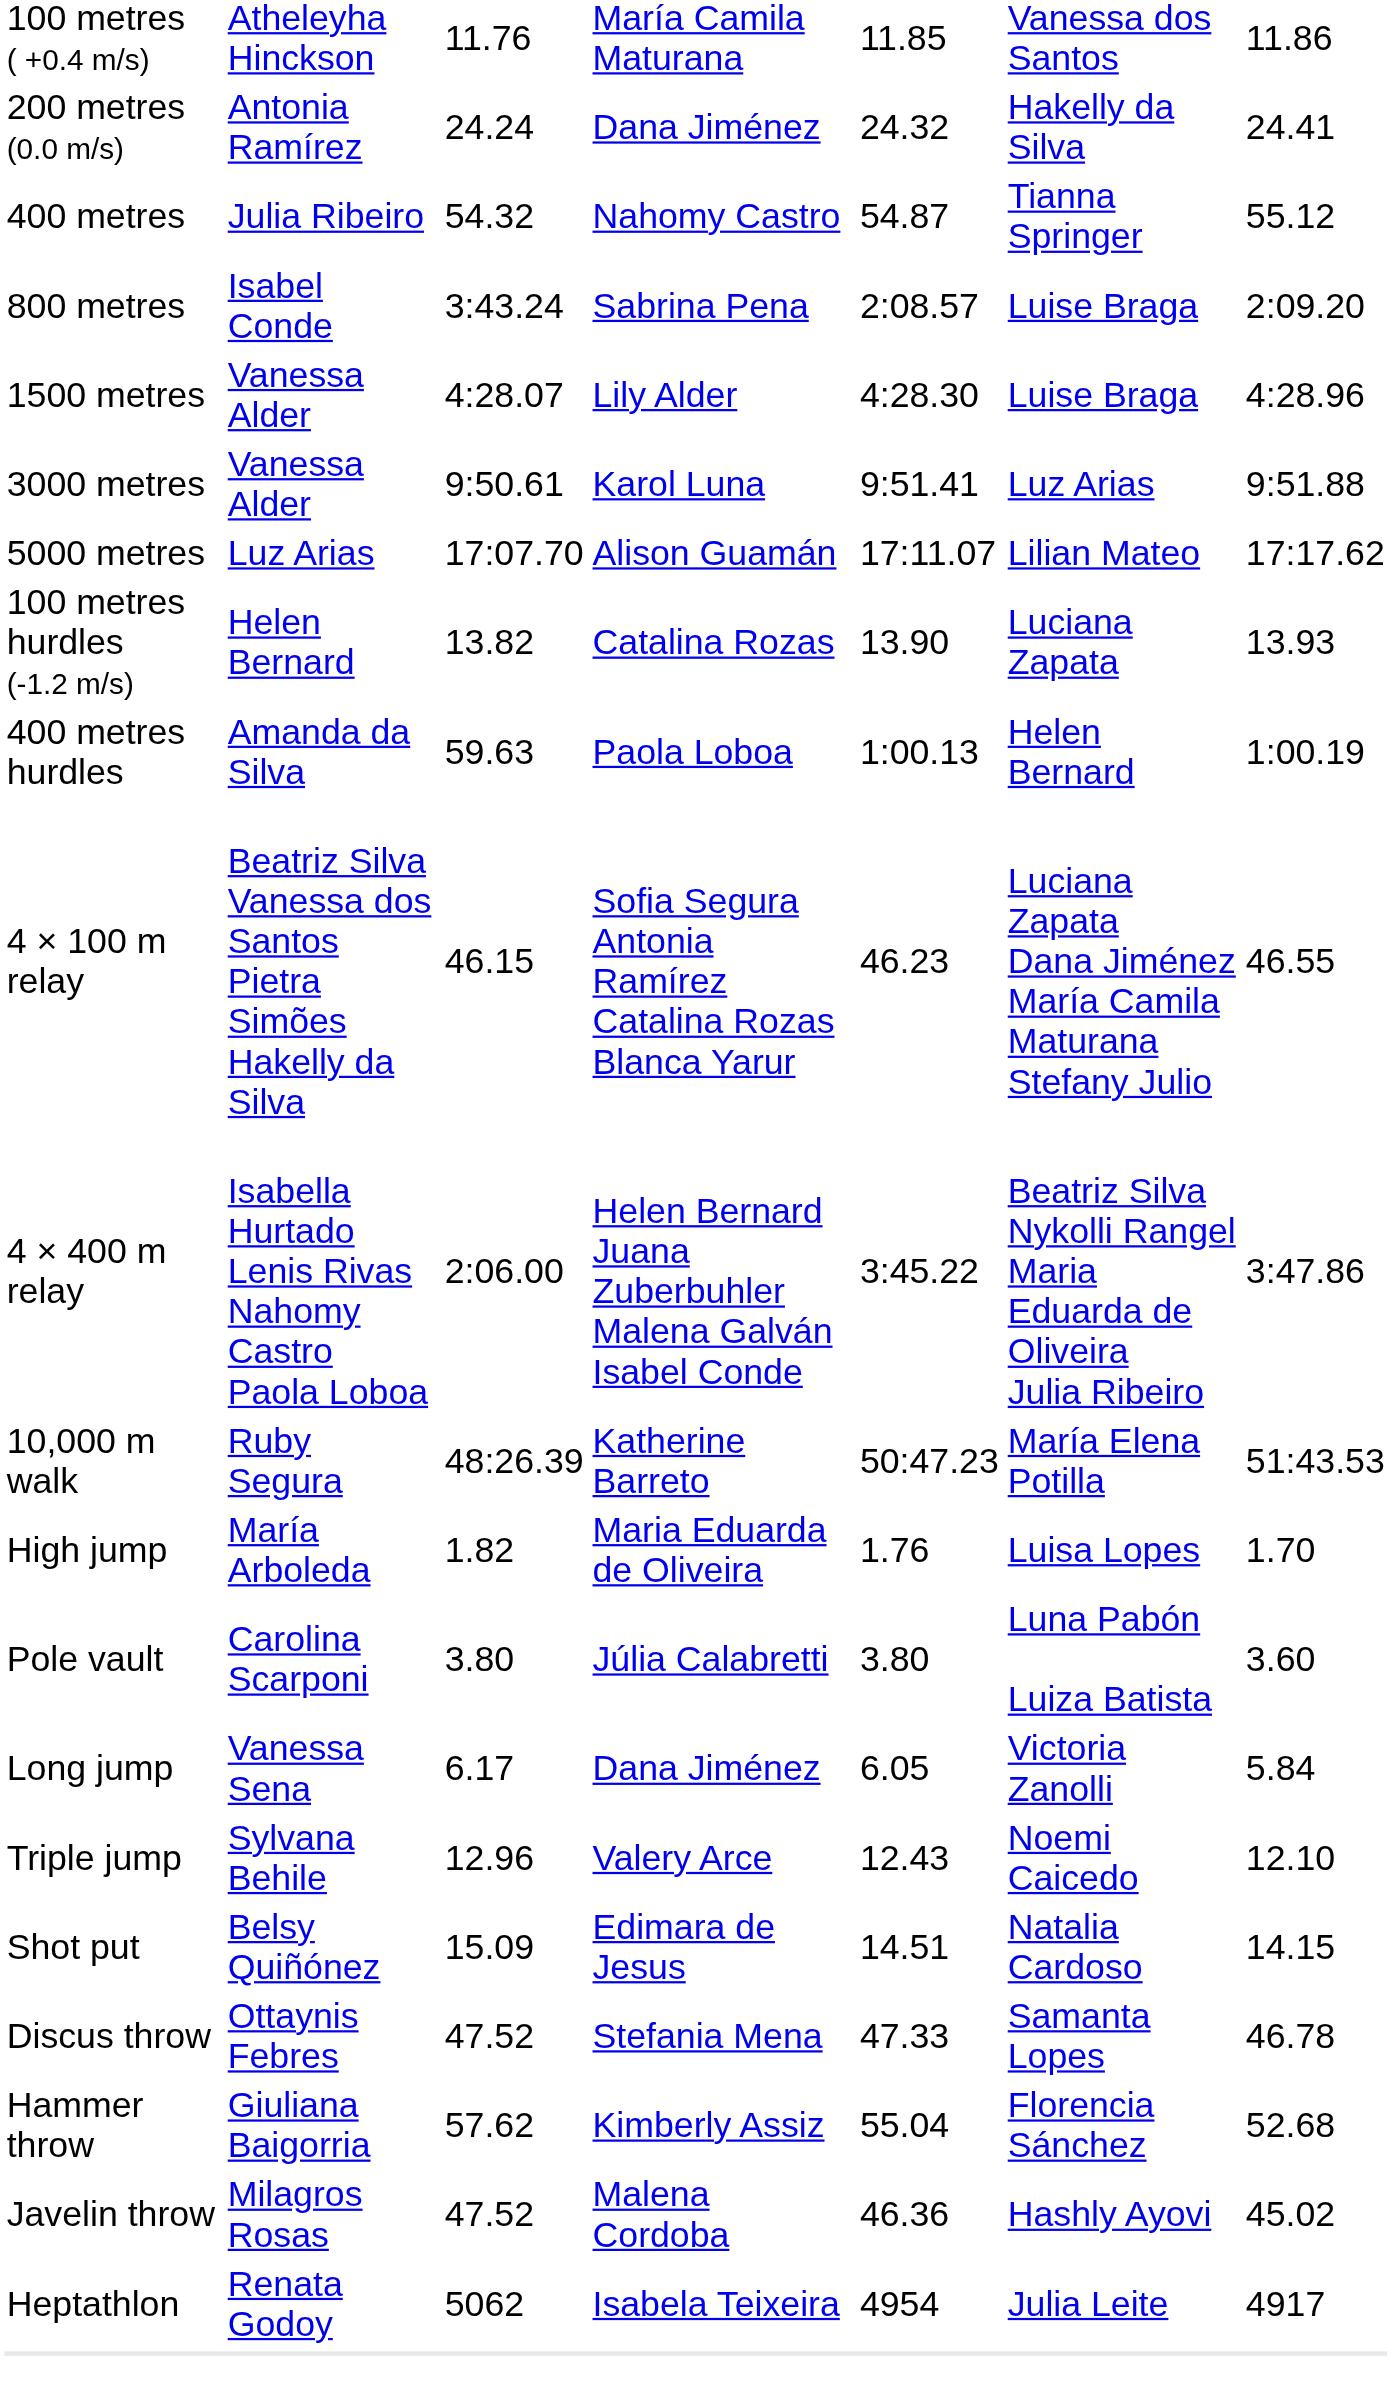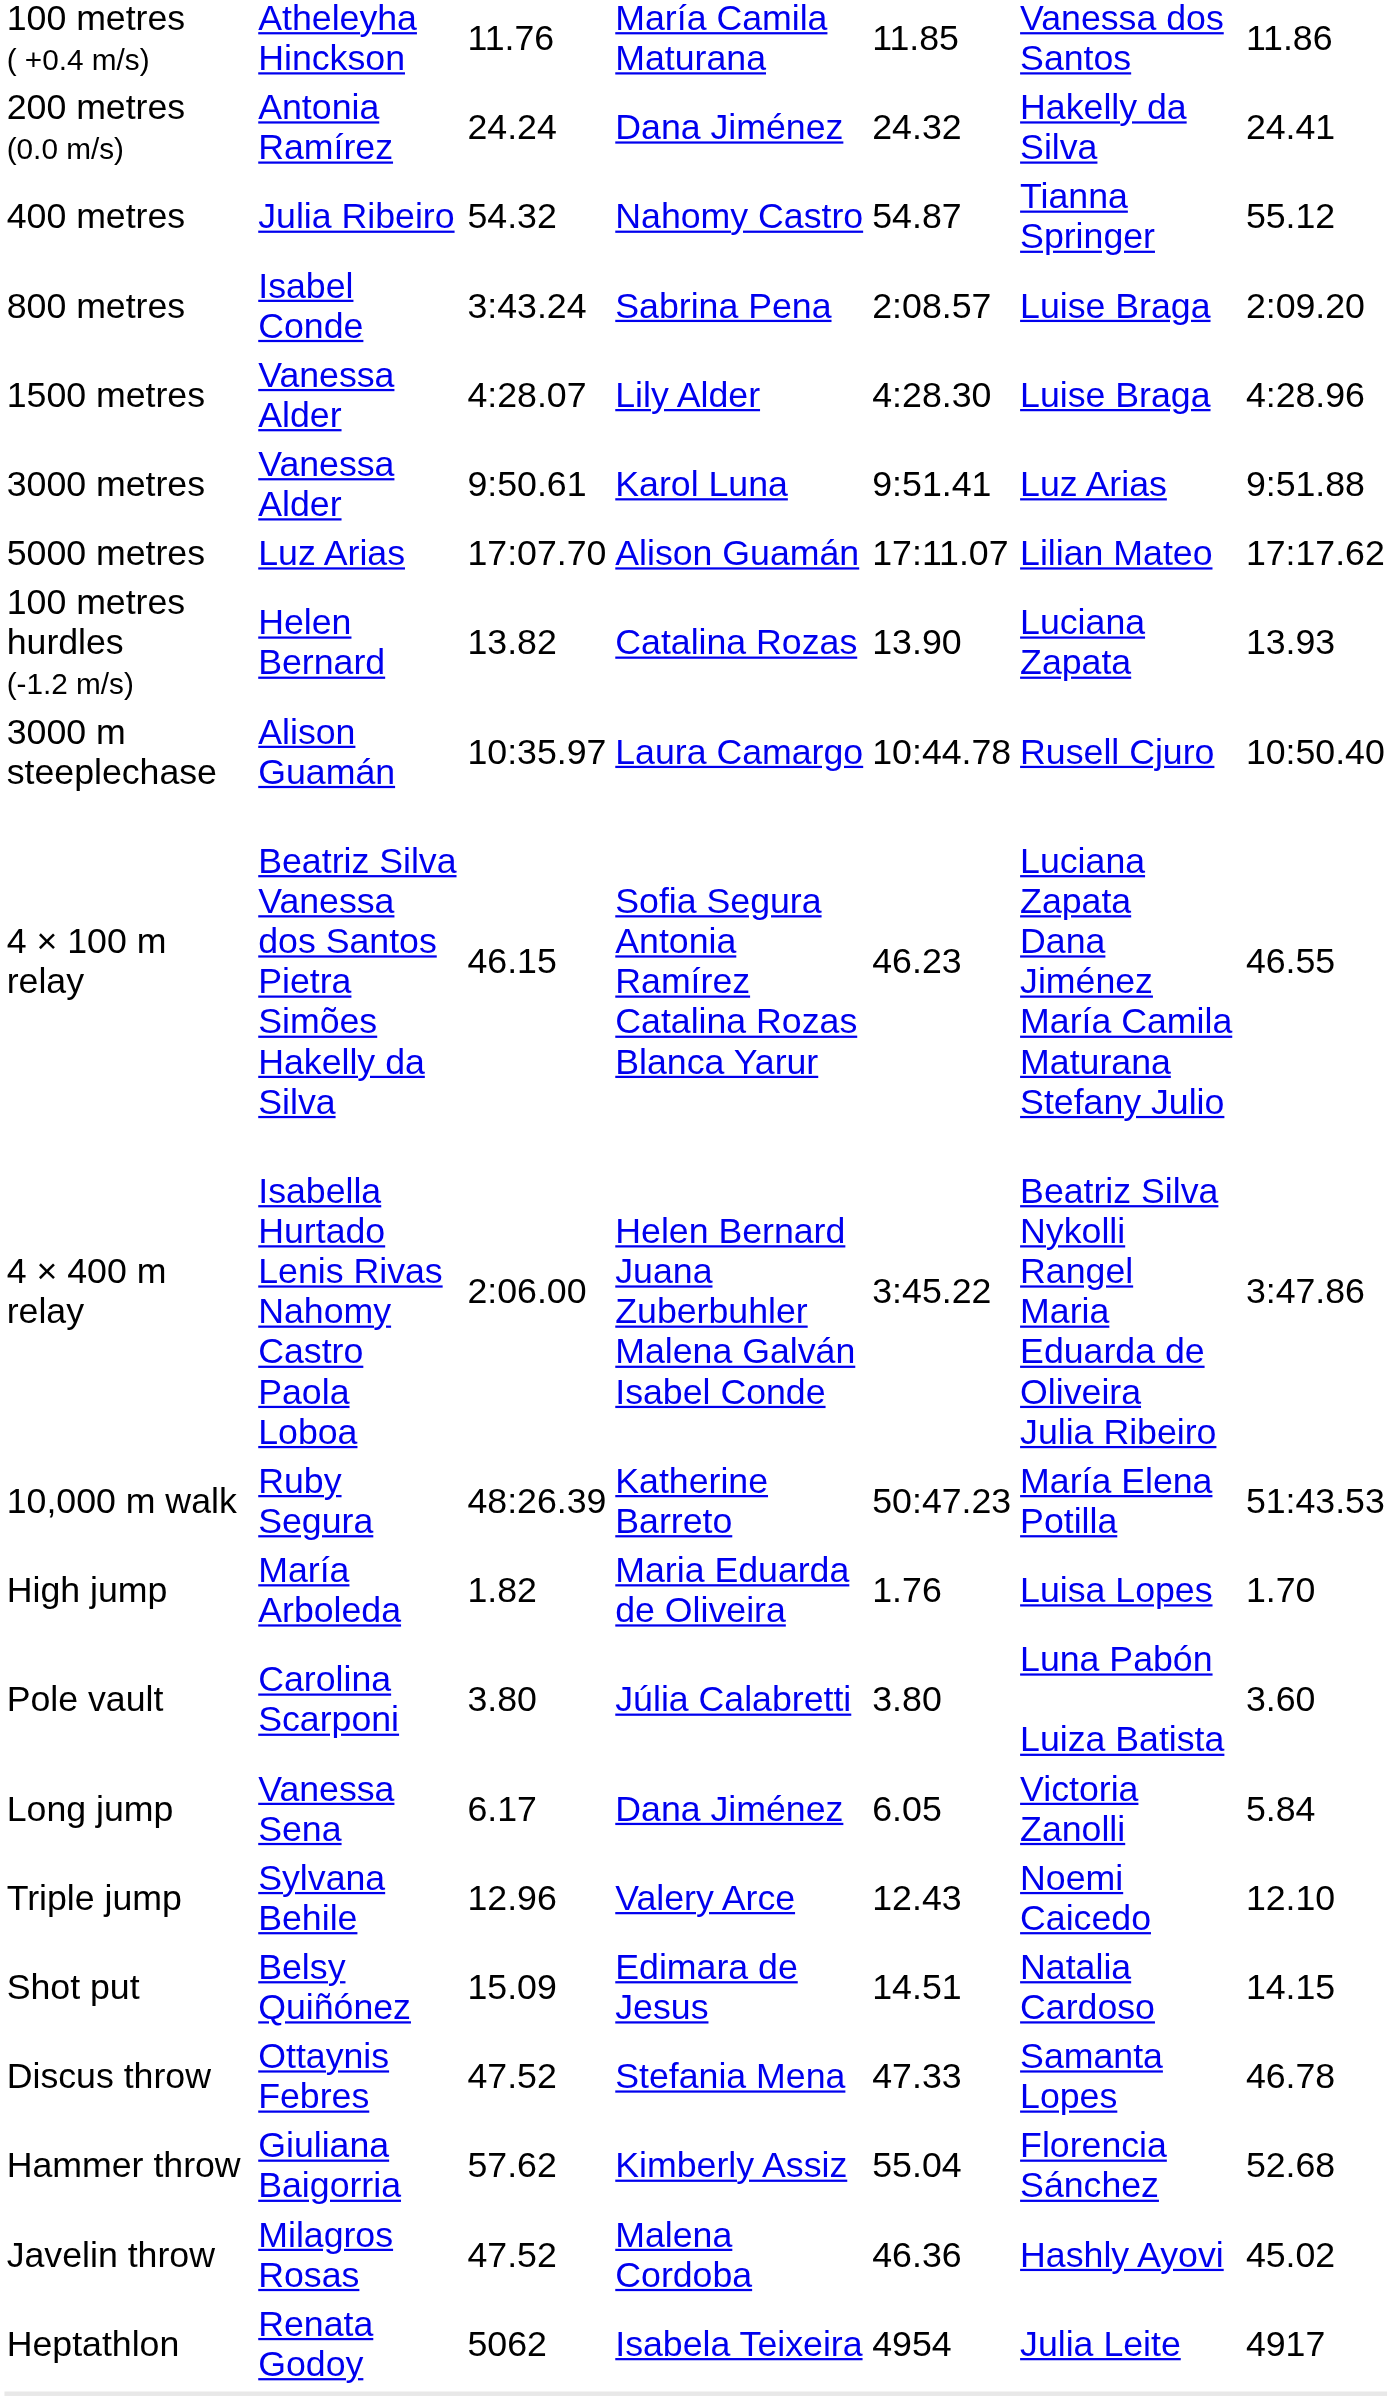- row: 400 metres hurdles | Amanda da Silva | 59.63 | Paola Loboa | 1:00.13 | Helen Bernard | 1:00.19
+ row: 3000 m steeplechase | Alison Guamán | 10:35.97 | Laura Camargo | 10:44.78 | Rusell Cjuro | 10:50.40
